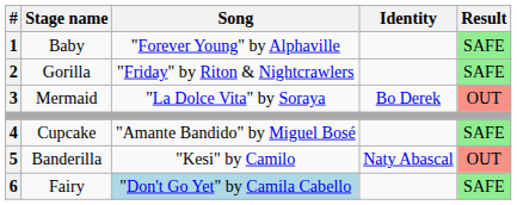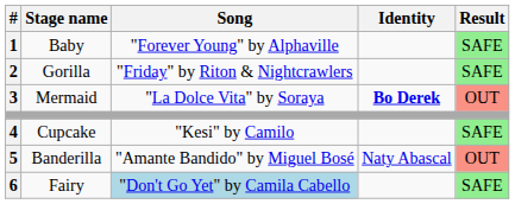Mermaid | Identity: normal -> bold
Cupcake | Song: "Amante Bandido" by Miguel Bosé -> "Kesi" by Camilo
Banderilla | Song: "Kesi" by Camilo -> "Amante Bandido" by Miguel Bosé
